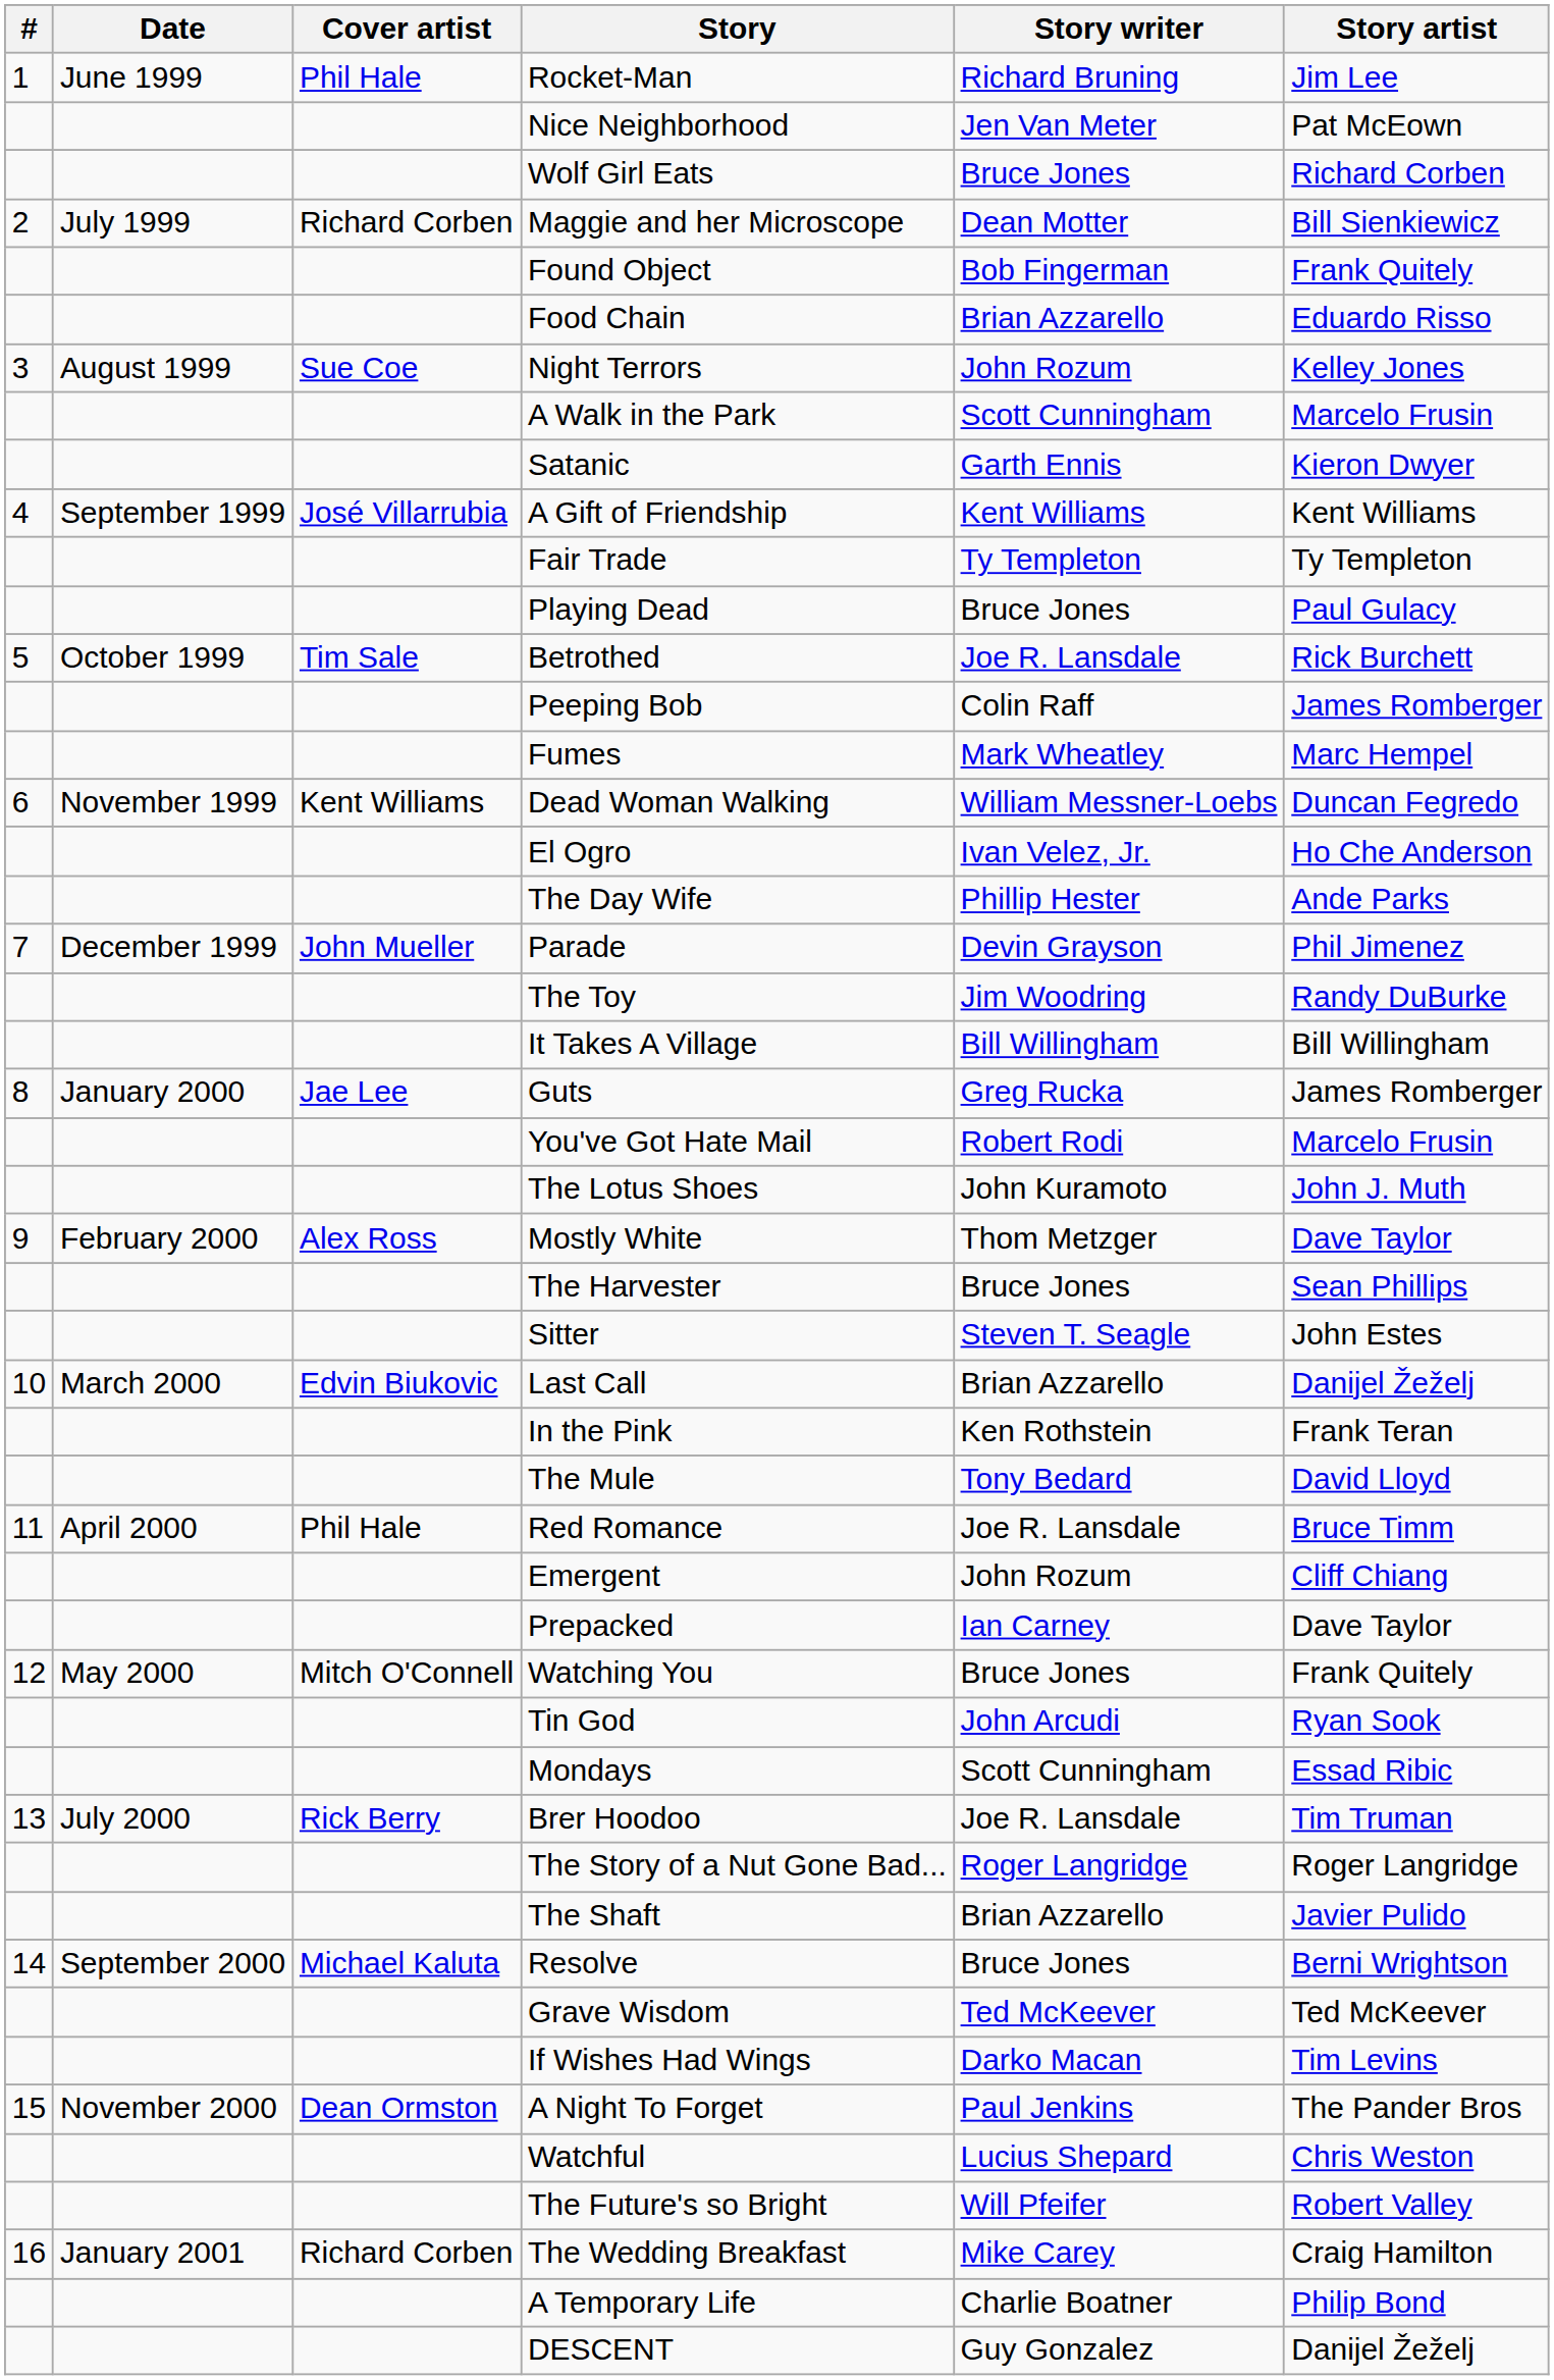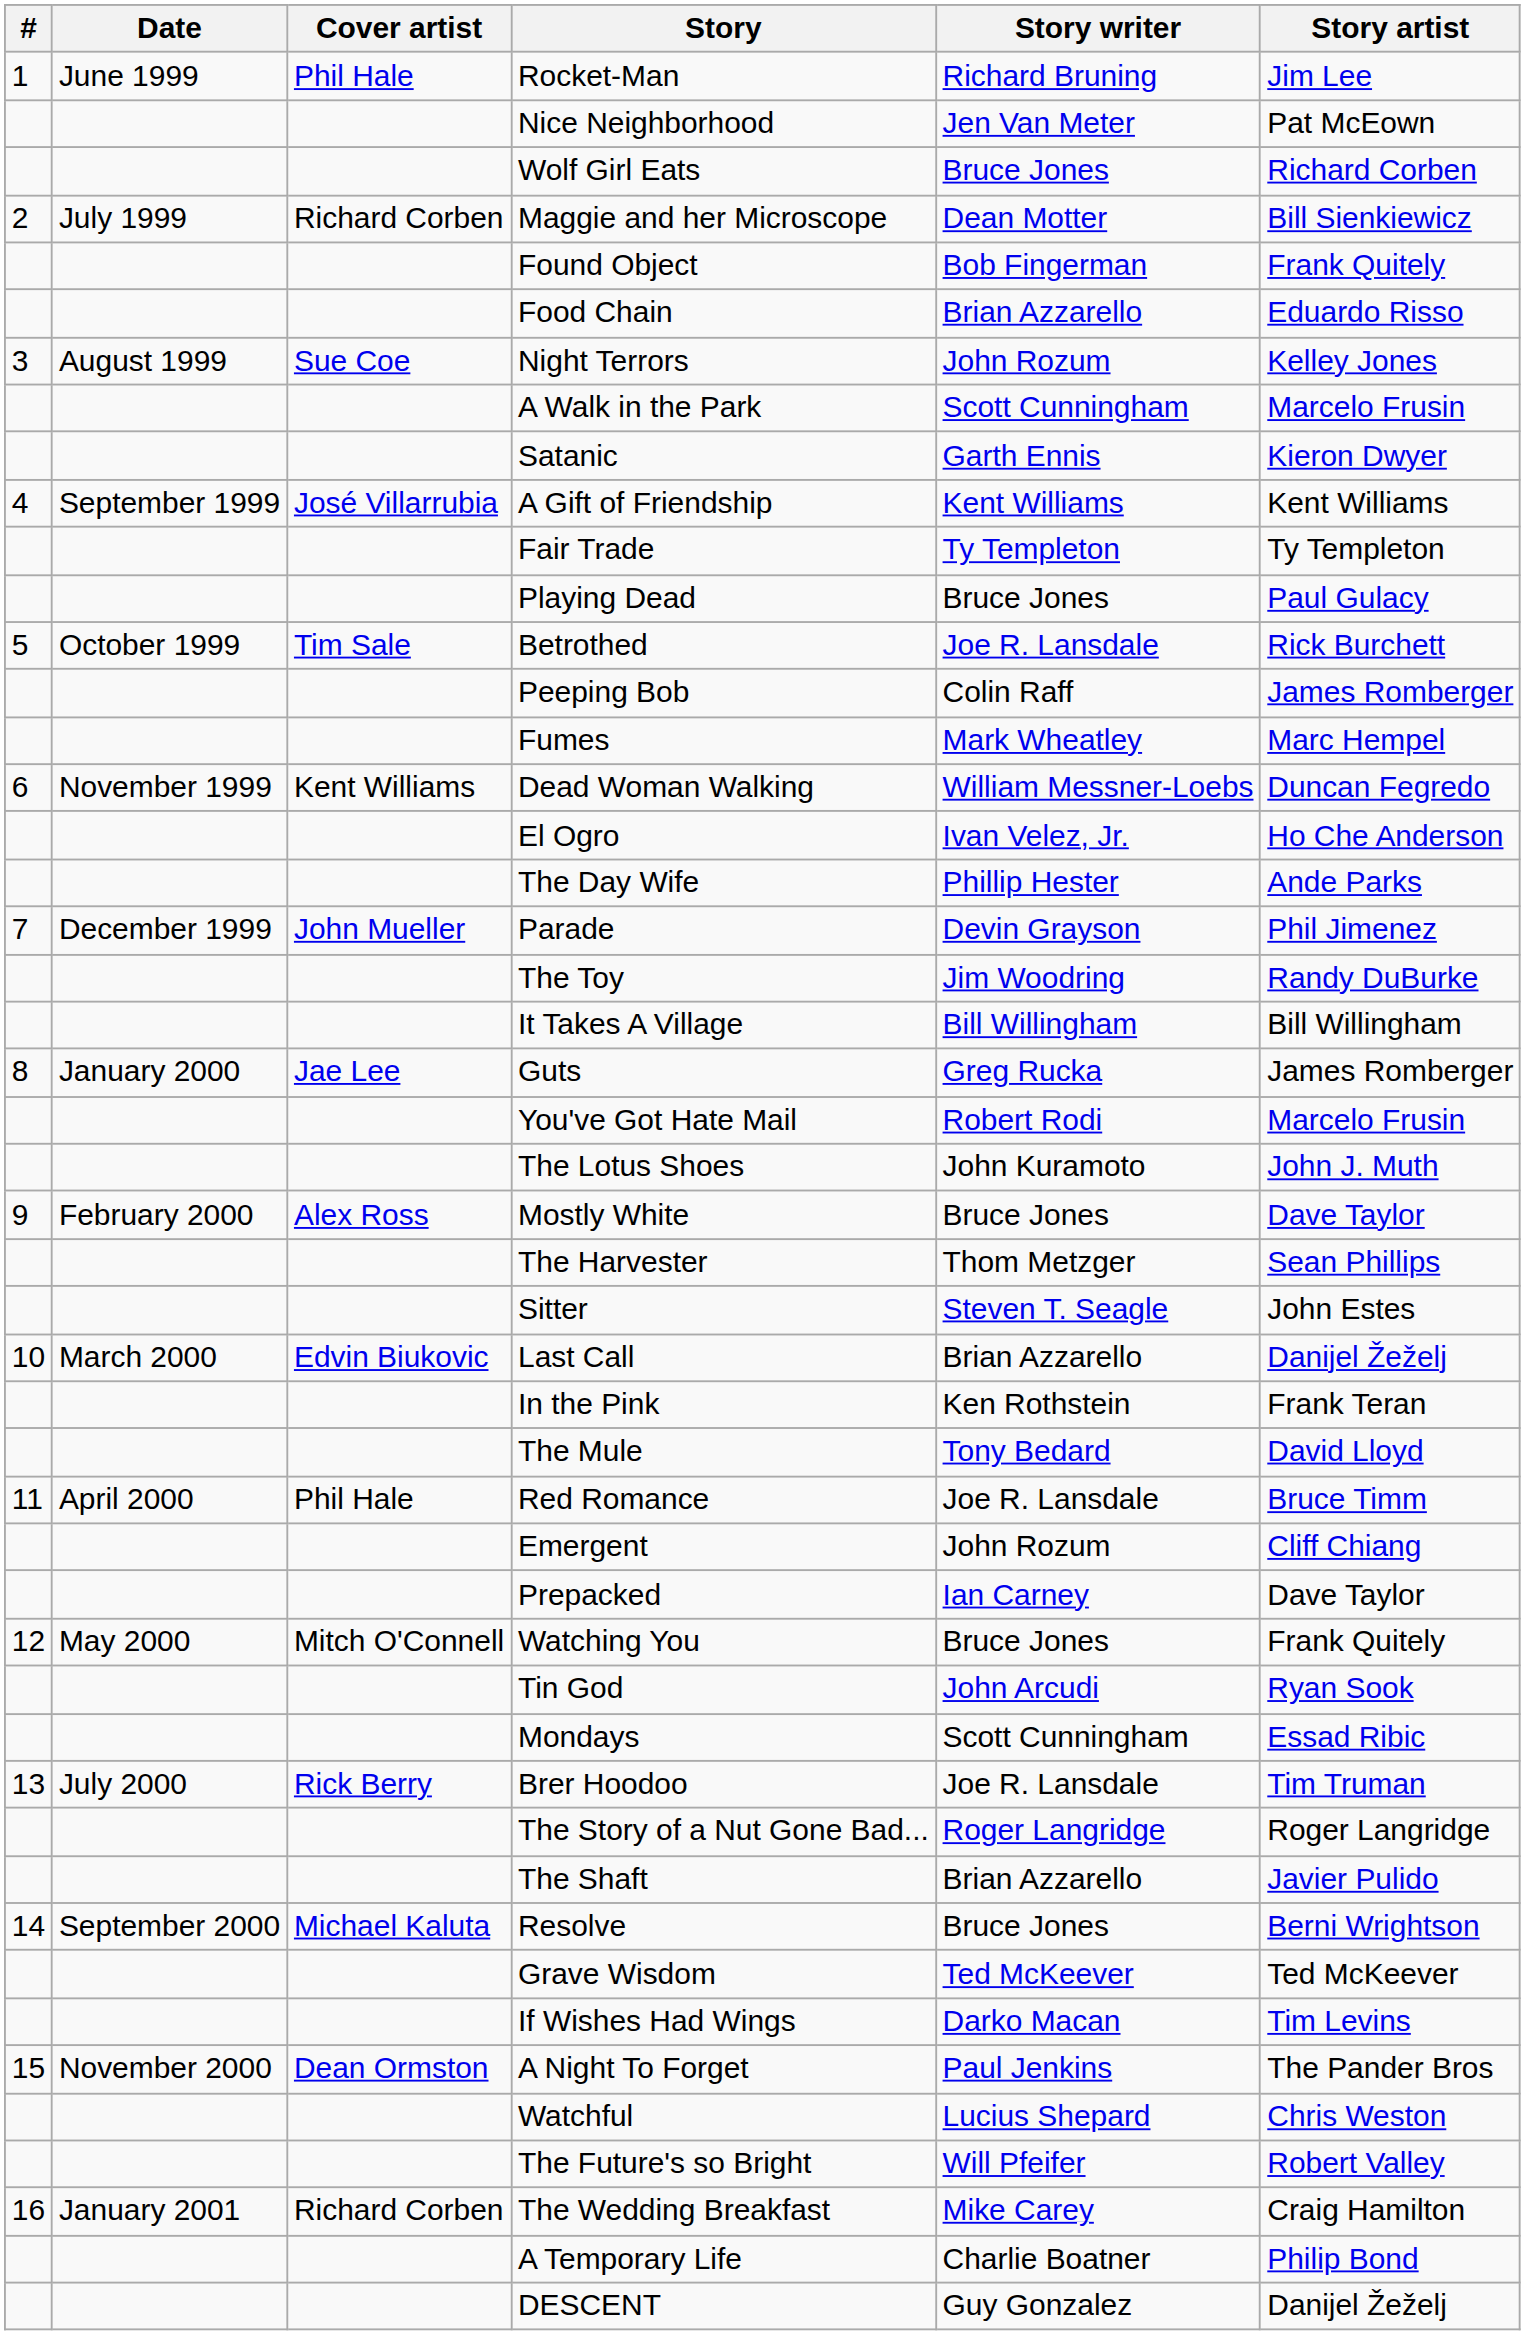Mostly White | Story writer: Thom Metzger -> Bruce Jones
The Harvester | Story writer: Bruce Jones -> Thom Metzger
